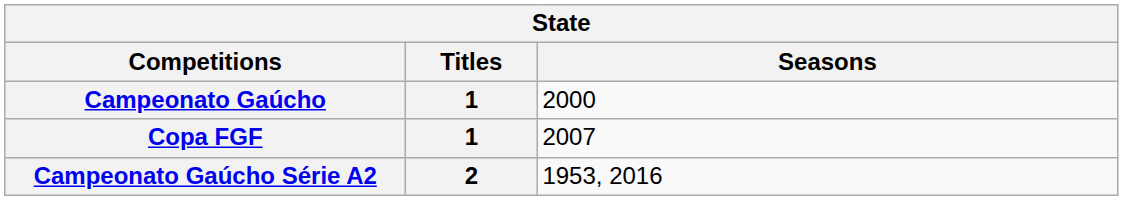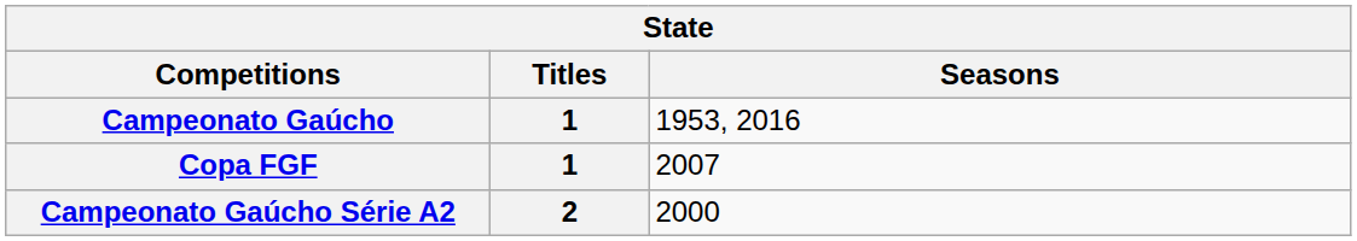Campeonato Gaúcho | Seasons: 2000 -> 1953, 2016
Campeonato Gaúcho Série A2 | Seasons: 1953, 2016 -> 2000
